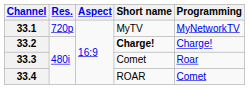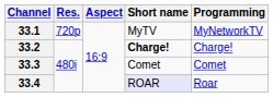33.3 | Programming: Roar -> Comet
33.4 | Short name: no background -> lavender background
33.4 | Programming: Comet -> Roar
